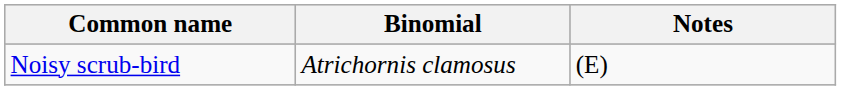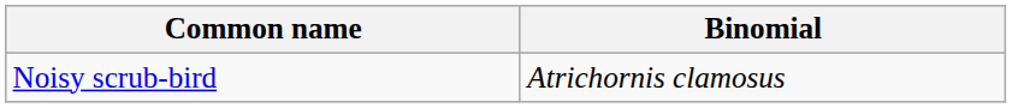- column: Notes | (E)
